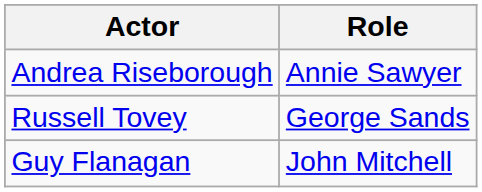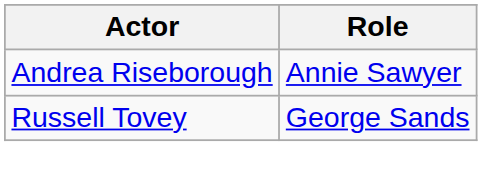- row: Guy Flanagan | John Mitchell
